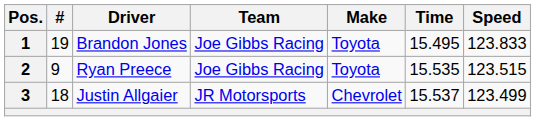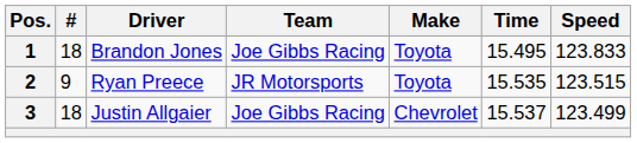1 | #: 19 -> 18
2 | Team: Joe Gibbs Racing -> JR Motorsports
3 | Team: JR Motorsports -> Joe Gibbs Racing
